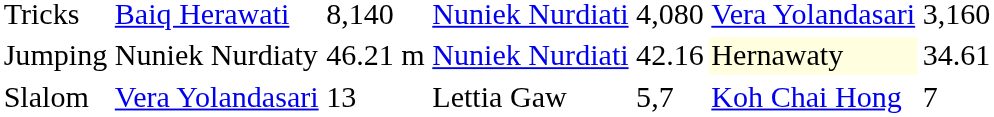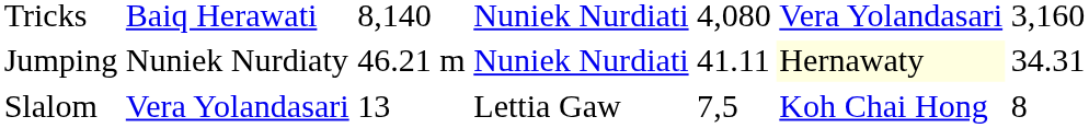Jumping | column 5: 42.16 -> 41.11
Jumping | column 7: 34.61 -> 34.31
Slalom | column 5: 5,7 -> 7,5
Slalom | column 7: 7 -> 8
